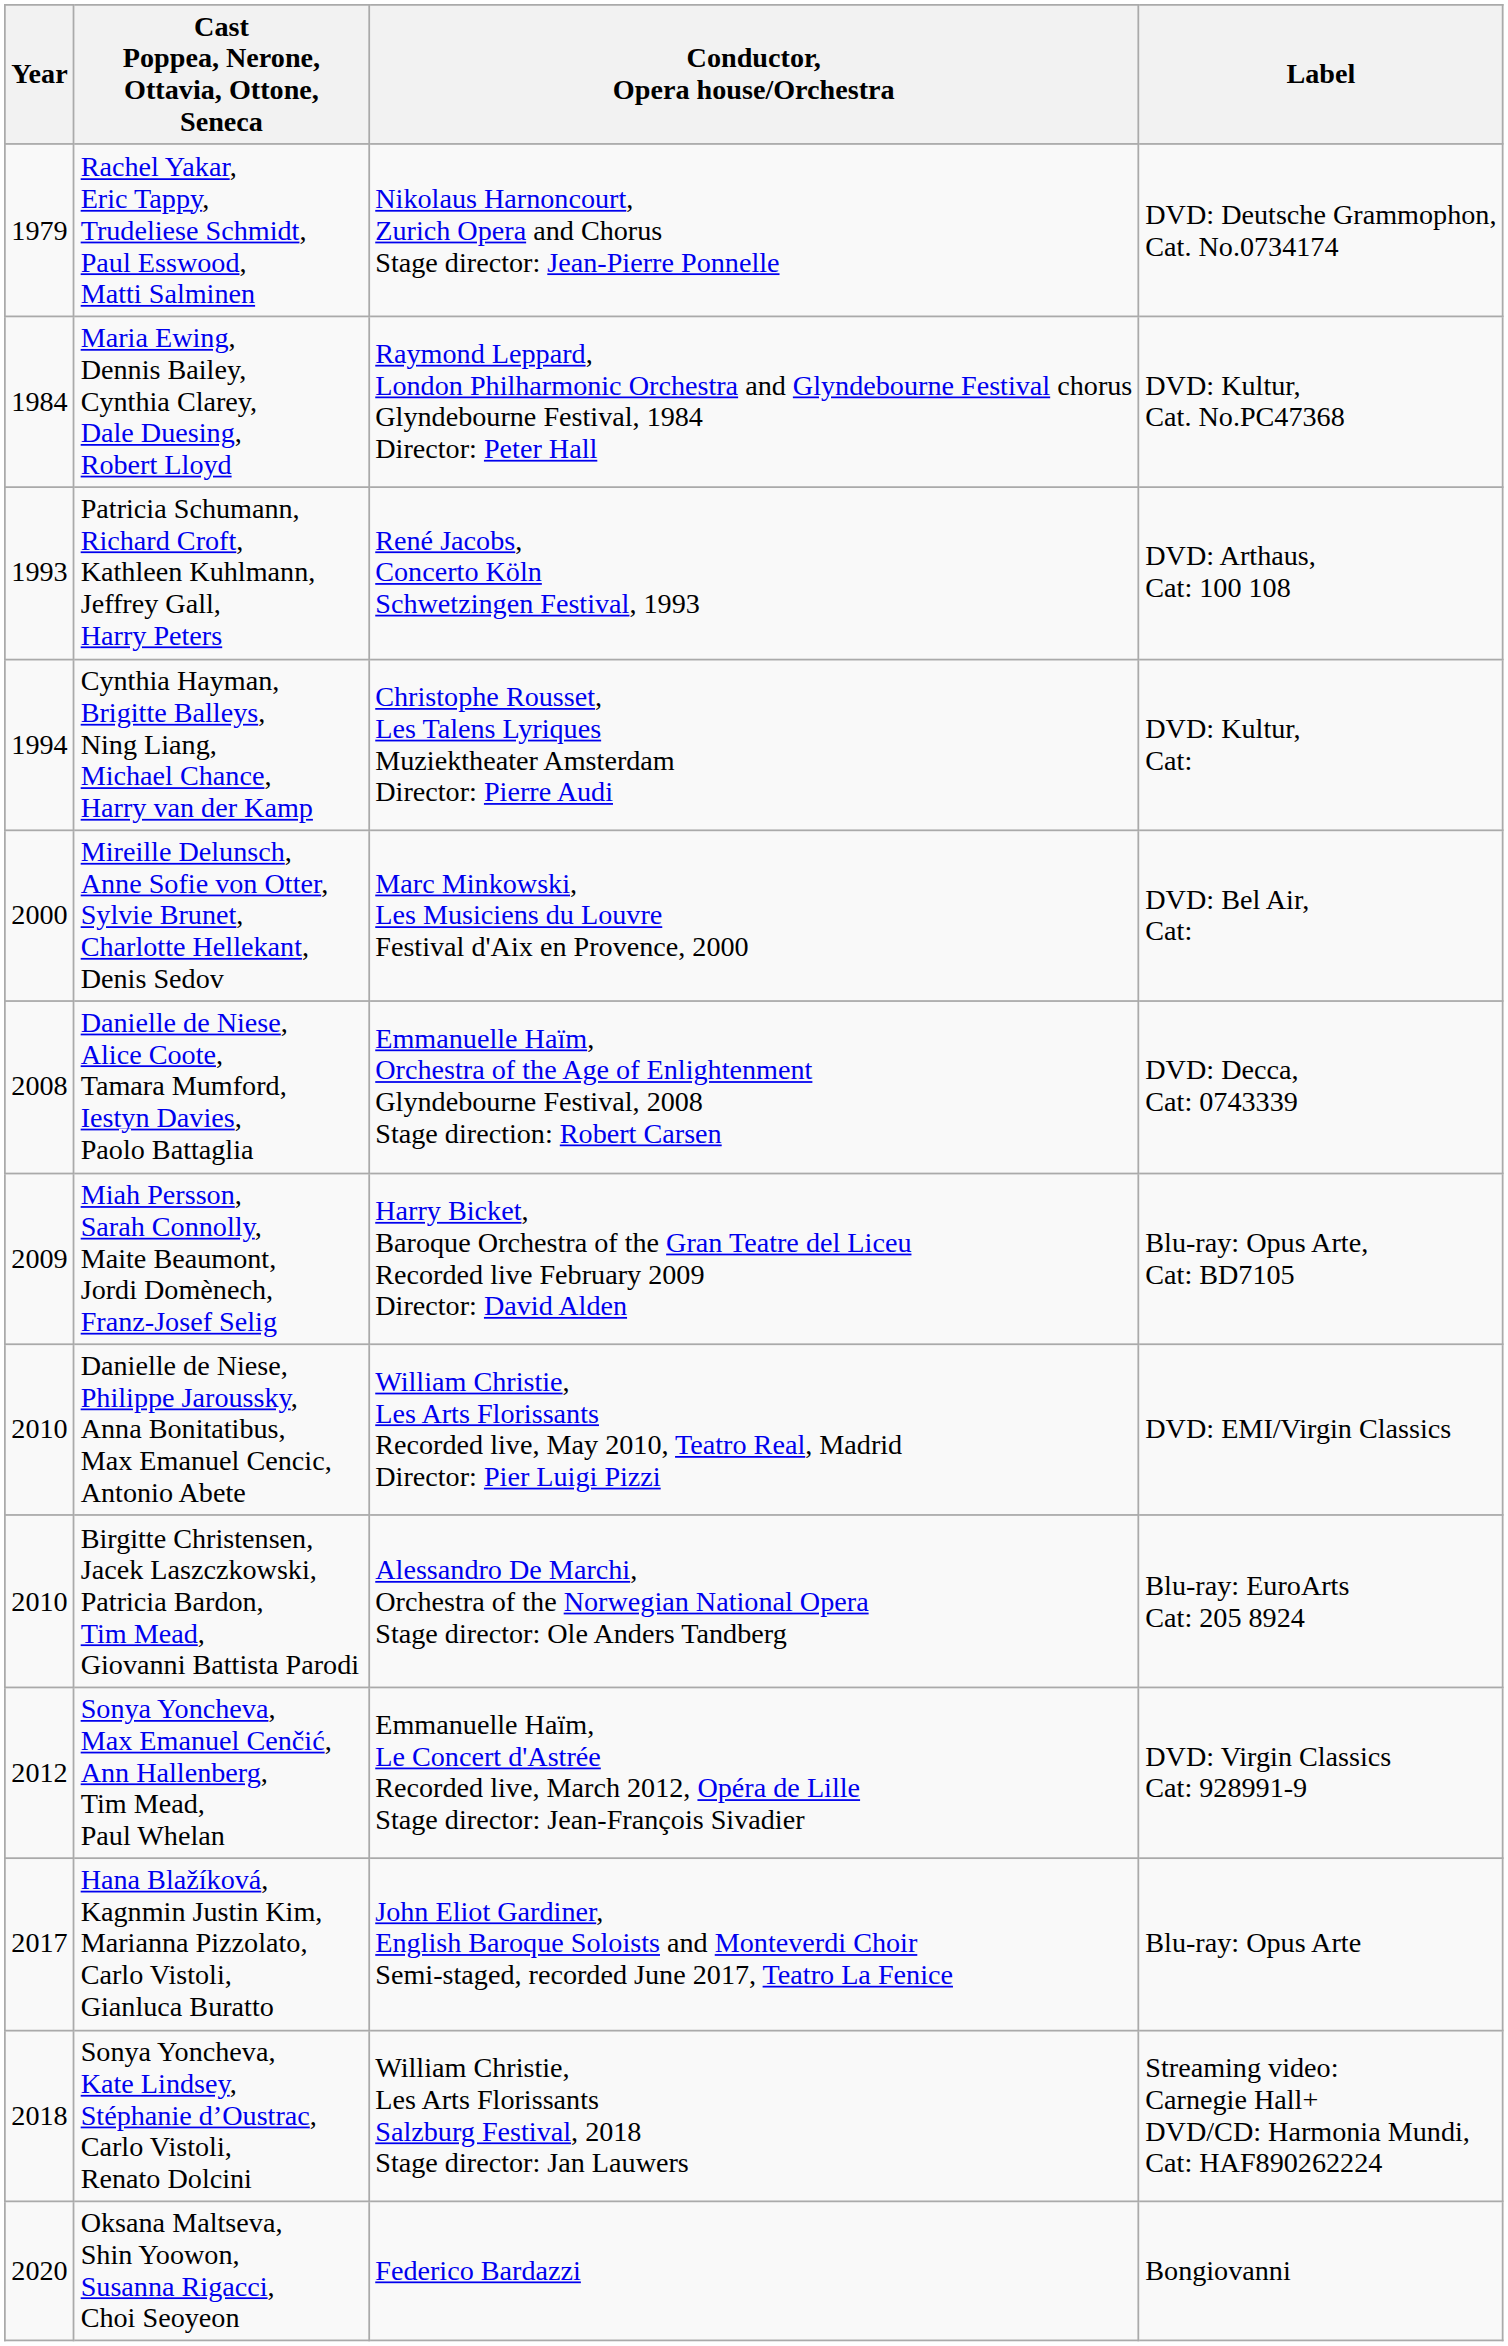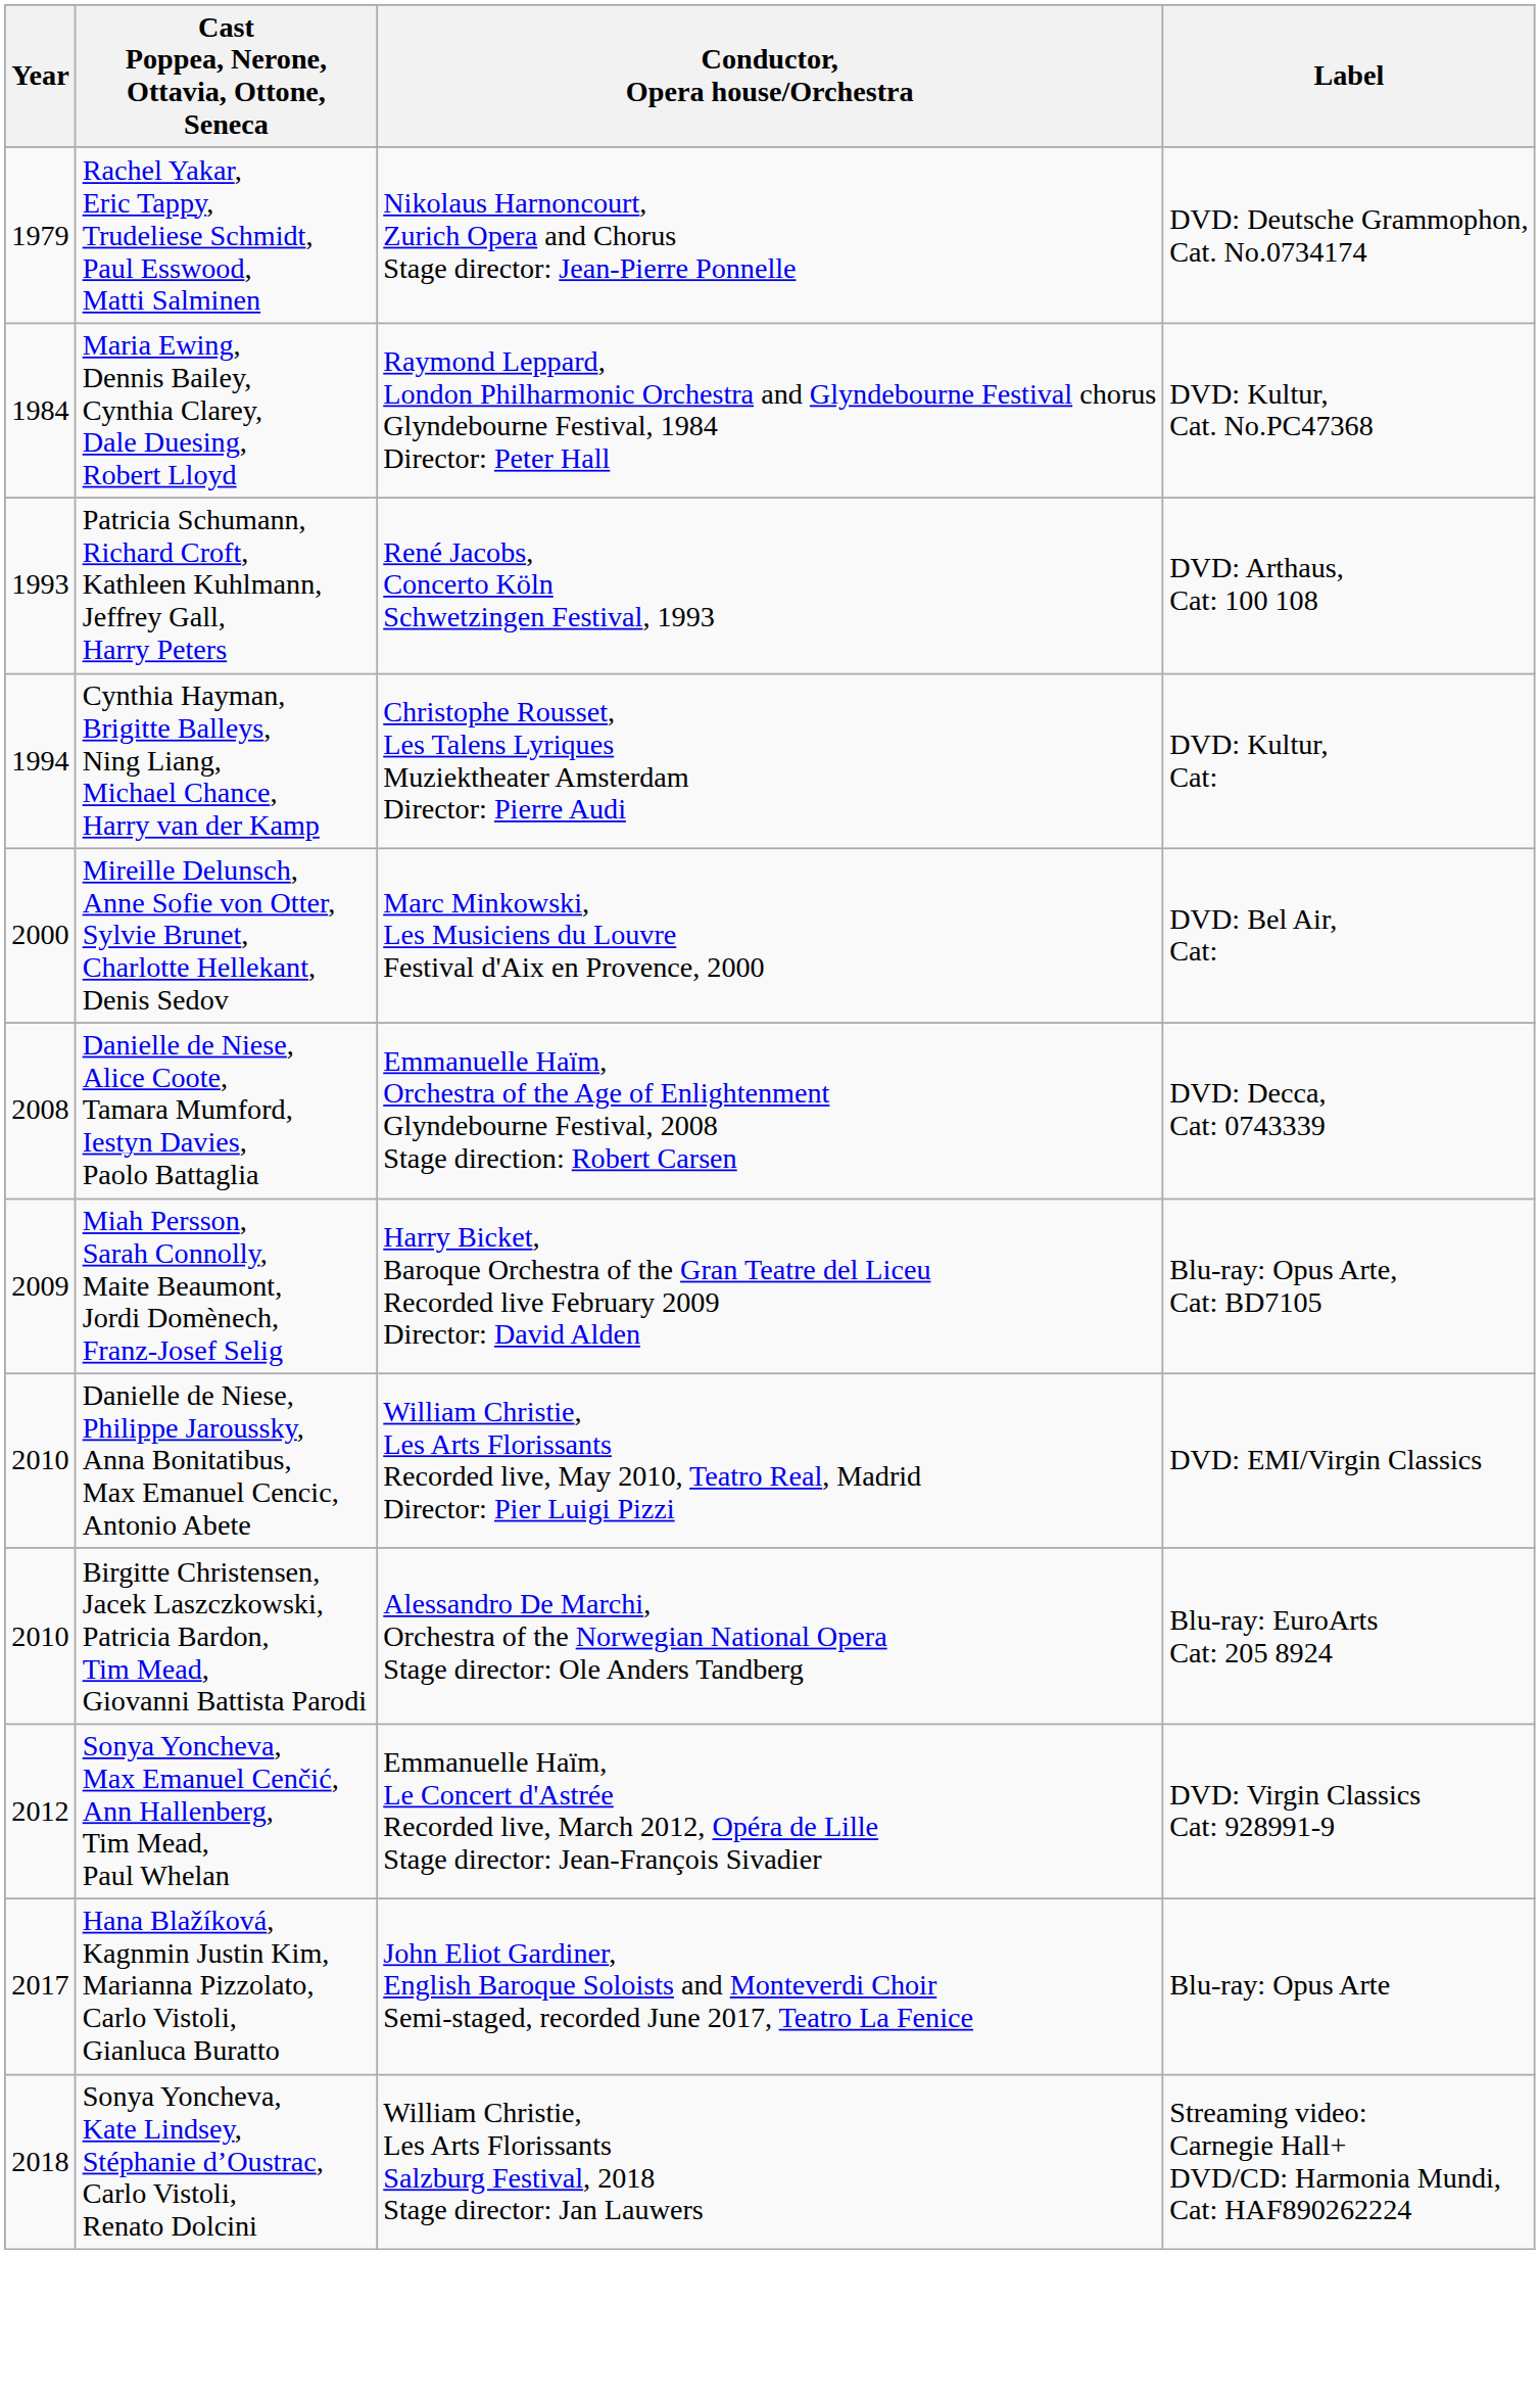- row: 2020 | Oksana Maltseva, Shin Yoowon, Susanna Rigacci, Choi Seoyeon | Federico Bardazzi | Bongiovanni
